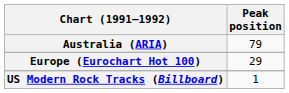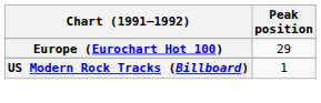- row: Australia (ARIA) | 79
